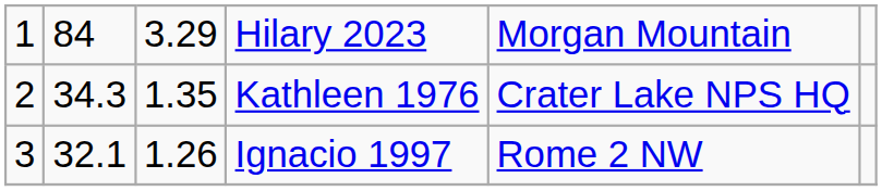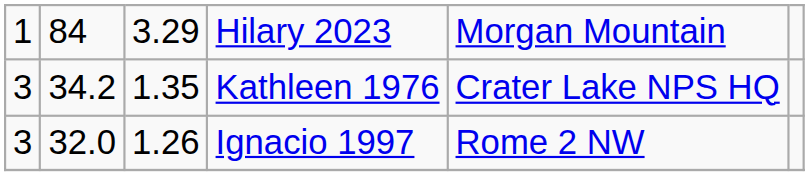Kathleen 1976 | column 1: 2 -> 3
Kathleen 1976 | column 2: 34.3 -> 34.2
Ignacio 1997 | column 2: 32.1 -> 32.0
